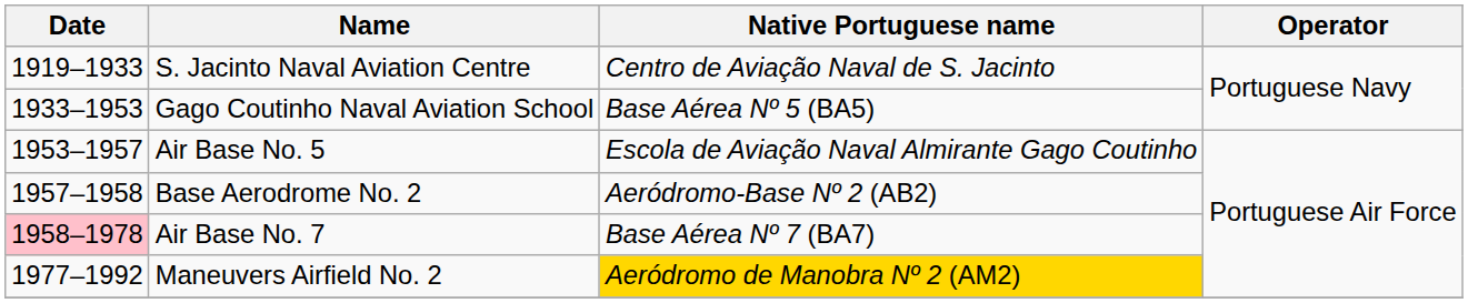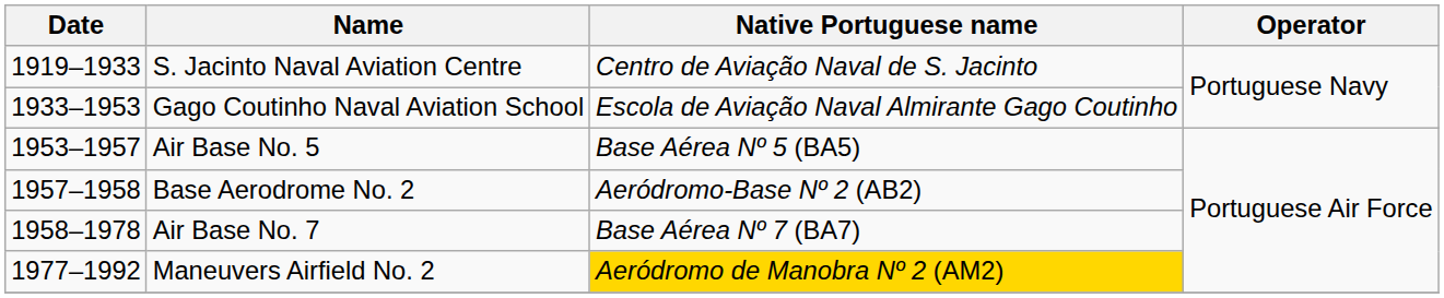Gago Coutinho Naval Aviation School | Native Portuguese name: Base Aérea Nº 5 (BA5) -> Escola de Aviação Naval Almirante Gago Coutinho
Air Base No. 5 | Native Portuguese name: Escola de Aviação Naval Almirante Gago Coutinho -> Base Aérea Nº 5 (BA5)
Air Base No. 7 | Date: pink background -> no background
